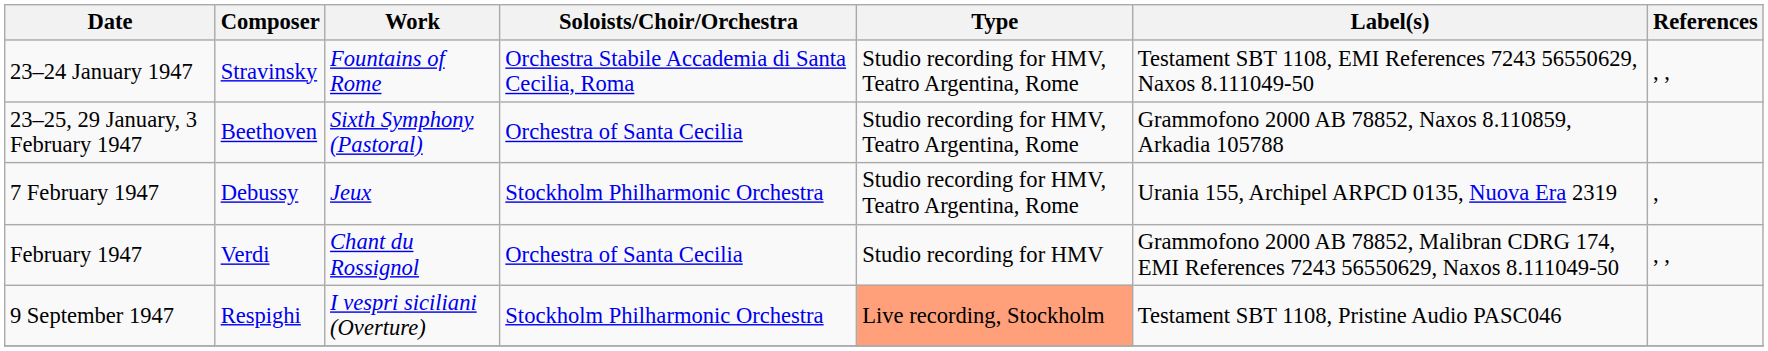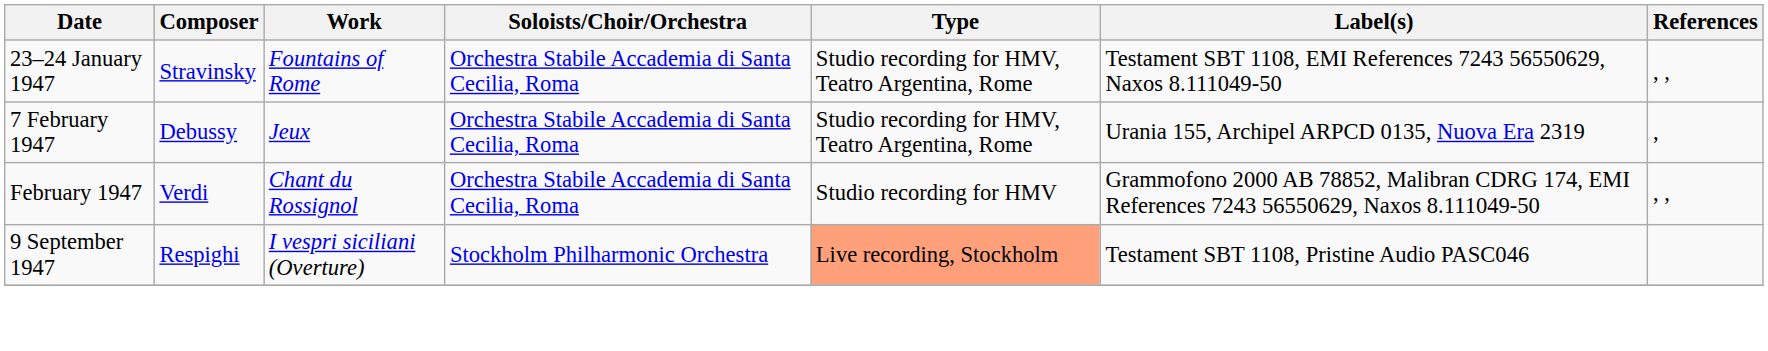- row: 23–25, 29 January, 3 February 1947 | Beethoven | Sixth Symphony (Pastoral) | Orchestra of Santa Cecilia | Studio recording for HMV, Teatro Argentina, Rome | Grammofono 2000 AB 78852, Naxos 8.110859, Arkadia 105788
7 February 1947 | Soloists/Choir/Orchestra: Stockholm Philharmonic Orchestra -> Orchestra Stabile Accademia di Santa Cecilia, Roma
February 1947 | Soloists/Choir/Orchestra: Orchestra of Santa Cecilia -> Orchestra Stabile Accademia di Santa Cecilia, Roma
